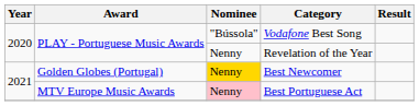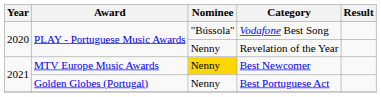Best Newcomer | Award: Golden Globes (Portugal) -> MTV Europe Music Awards
Best Portuguese Act | Award: MTV Europe Music Awards -> Golden Globes (Portugal)
Best Portuguese Act | Nominee: pink background -> no background
